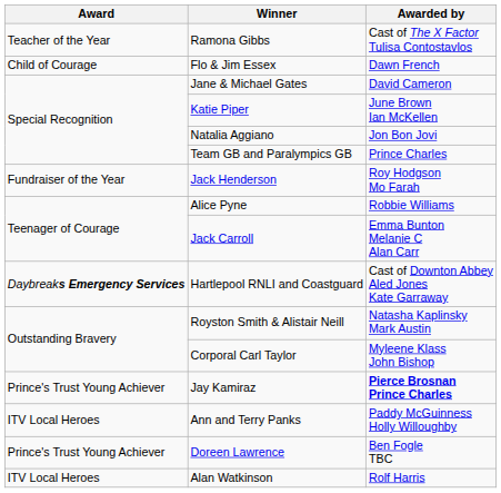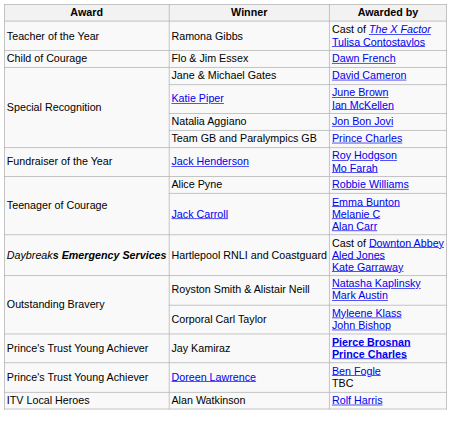- row: ITV Local Heroes | Ann and Terry Panks | Paddy McGuinness Holly Willoughby
